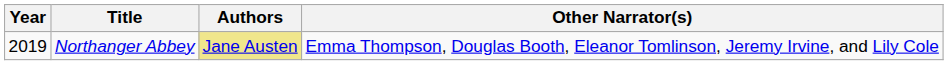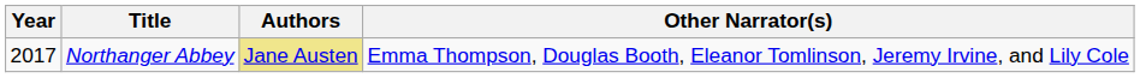Northanger Abbey | Year: 2019 -> 2017
